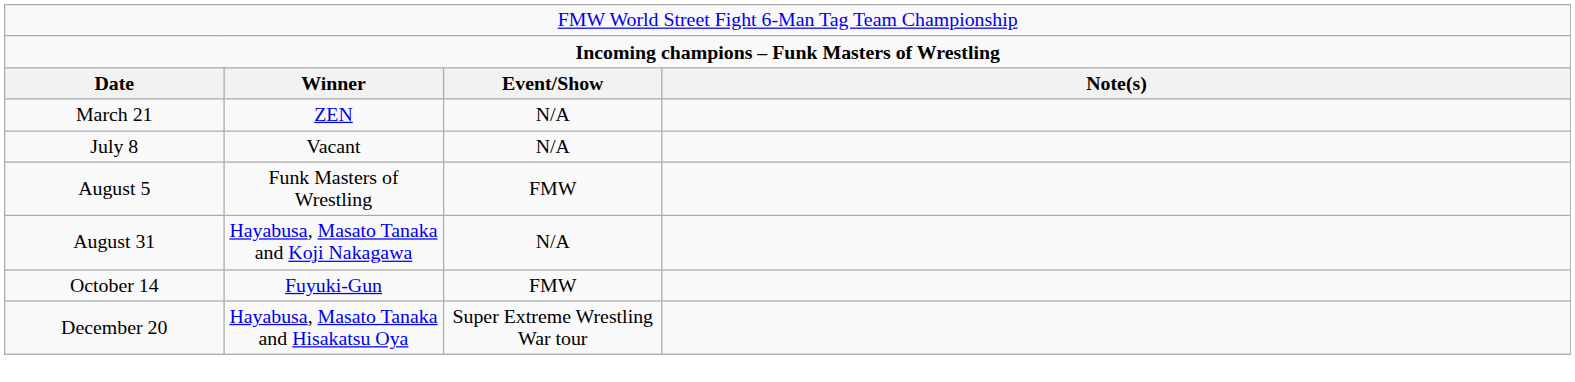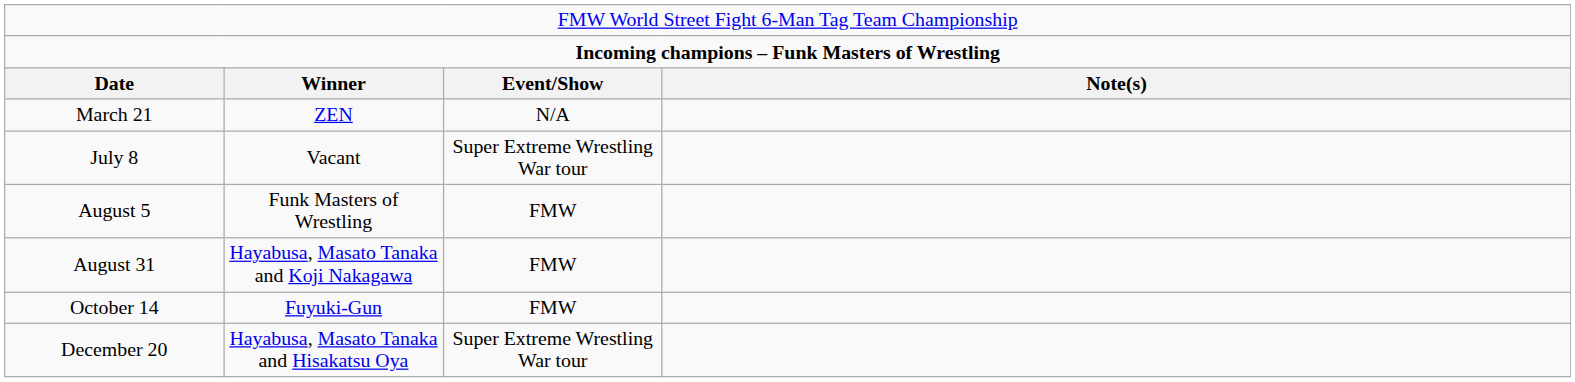July 8 | column 3: N/A -> Super Extreme Wrestling War tour
August 31 | column 3: N/A -> FMW
